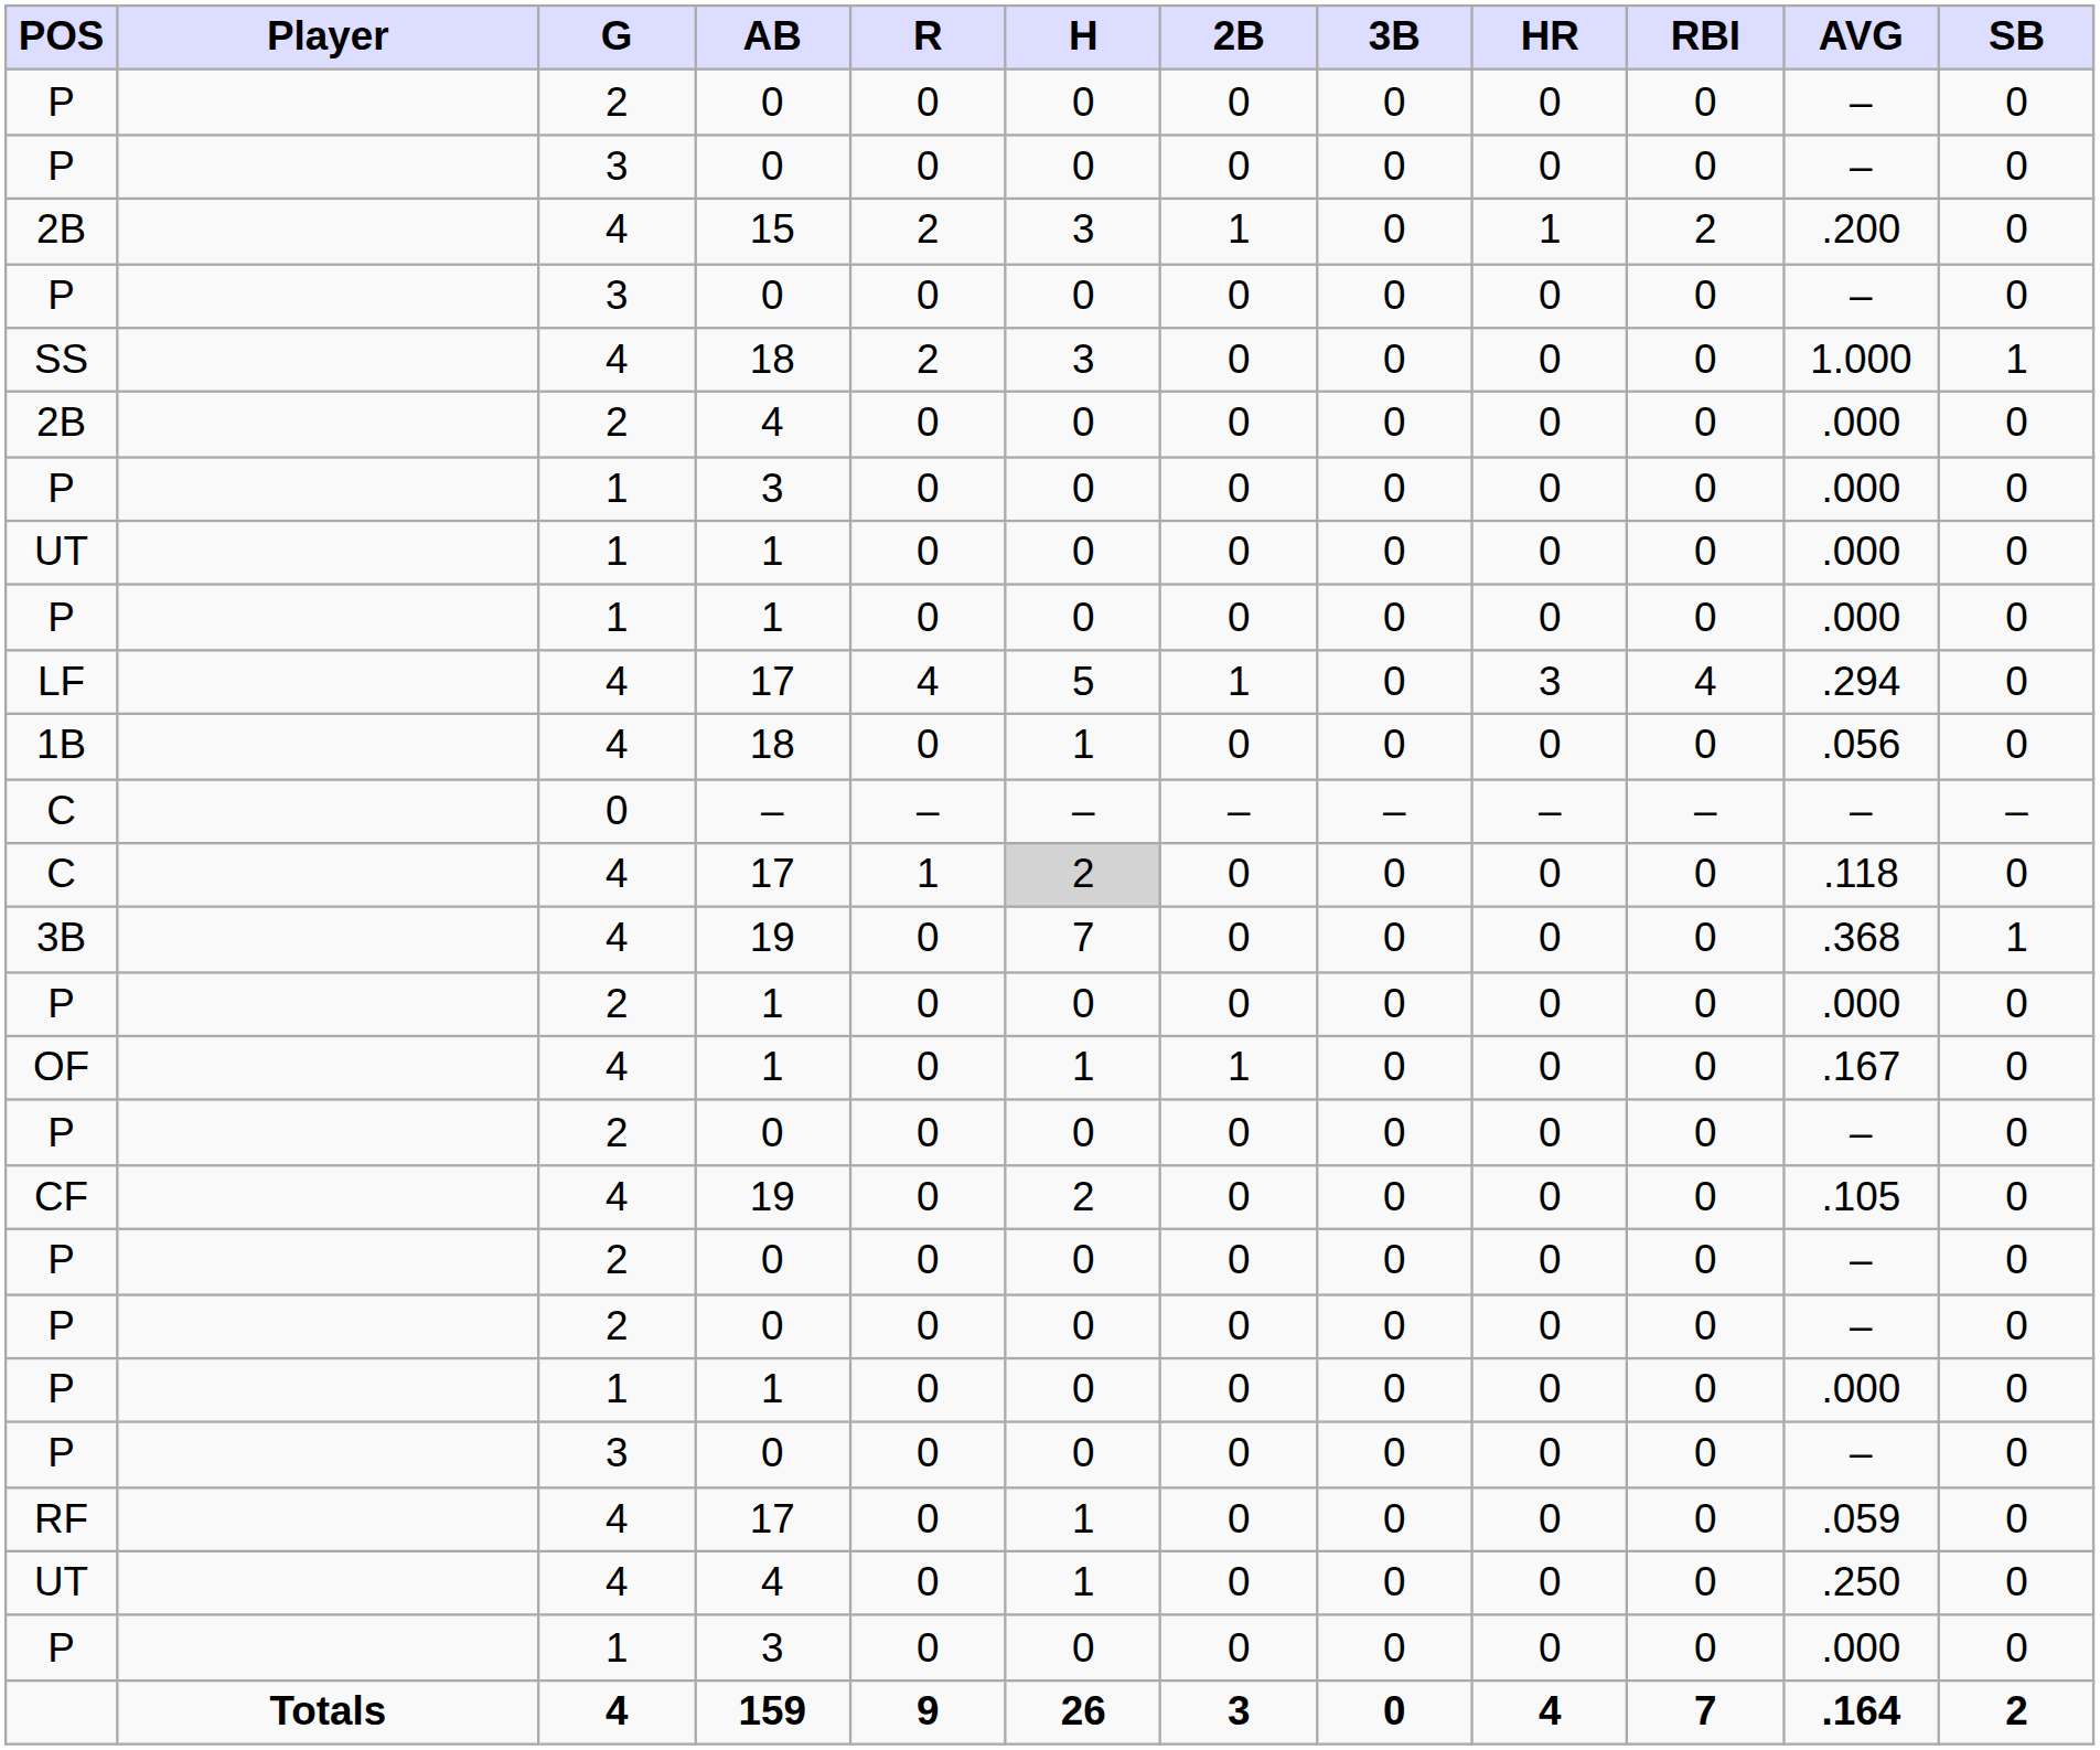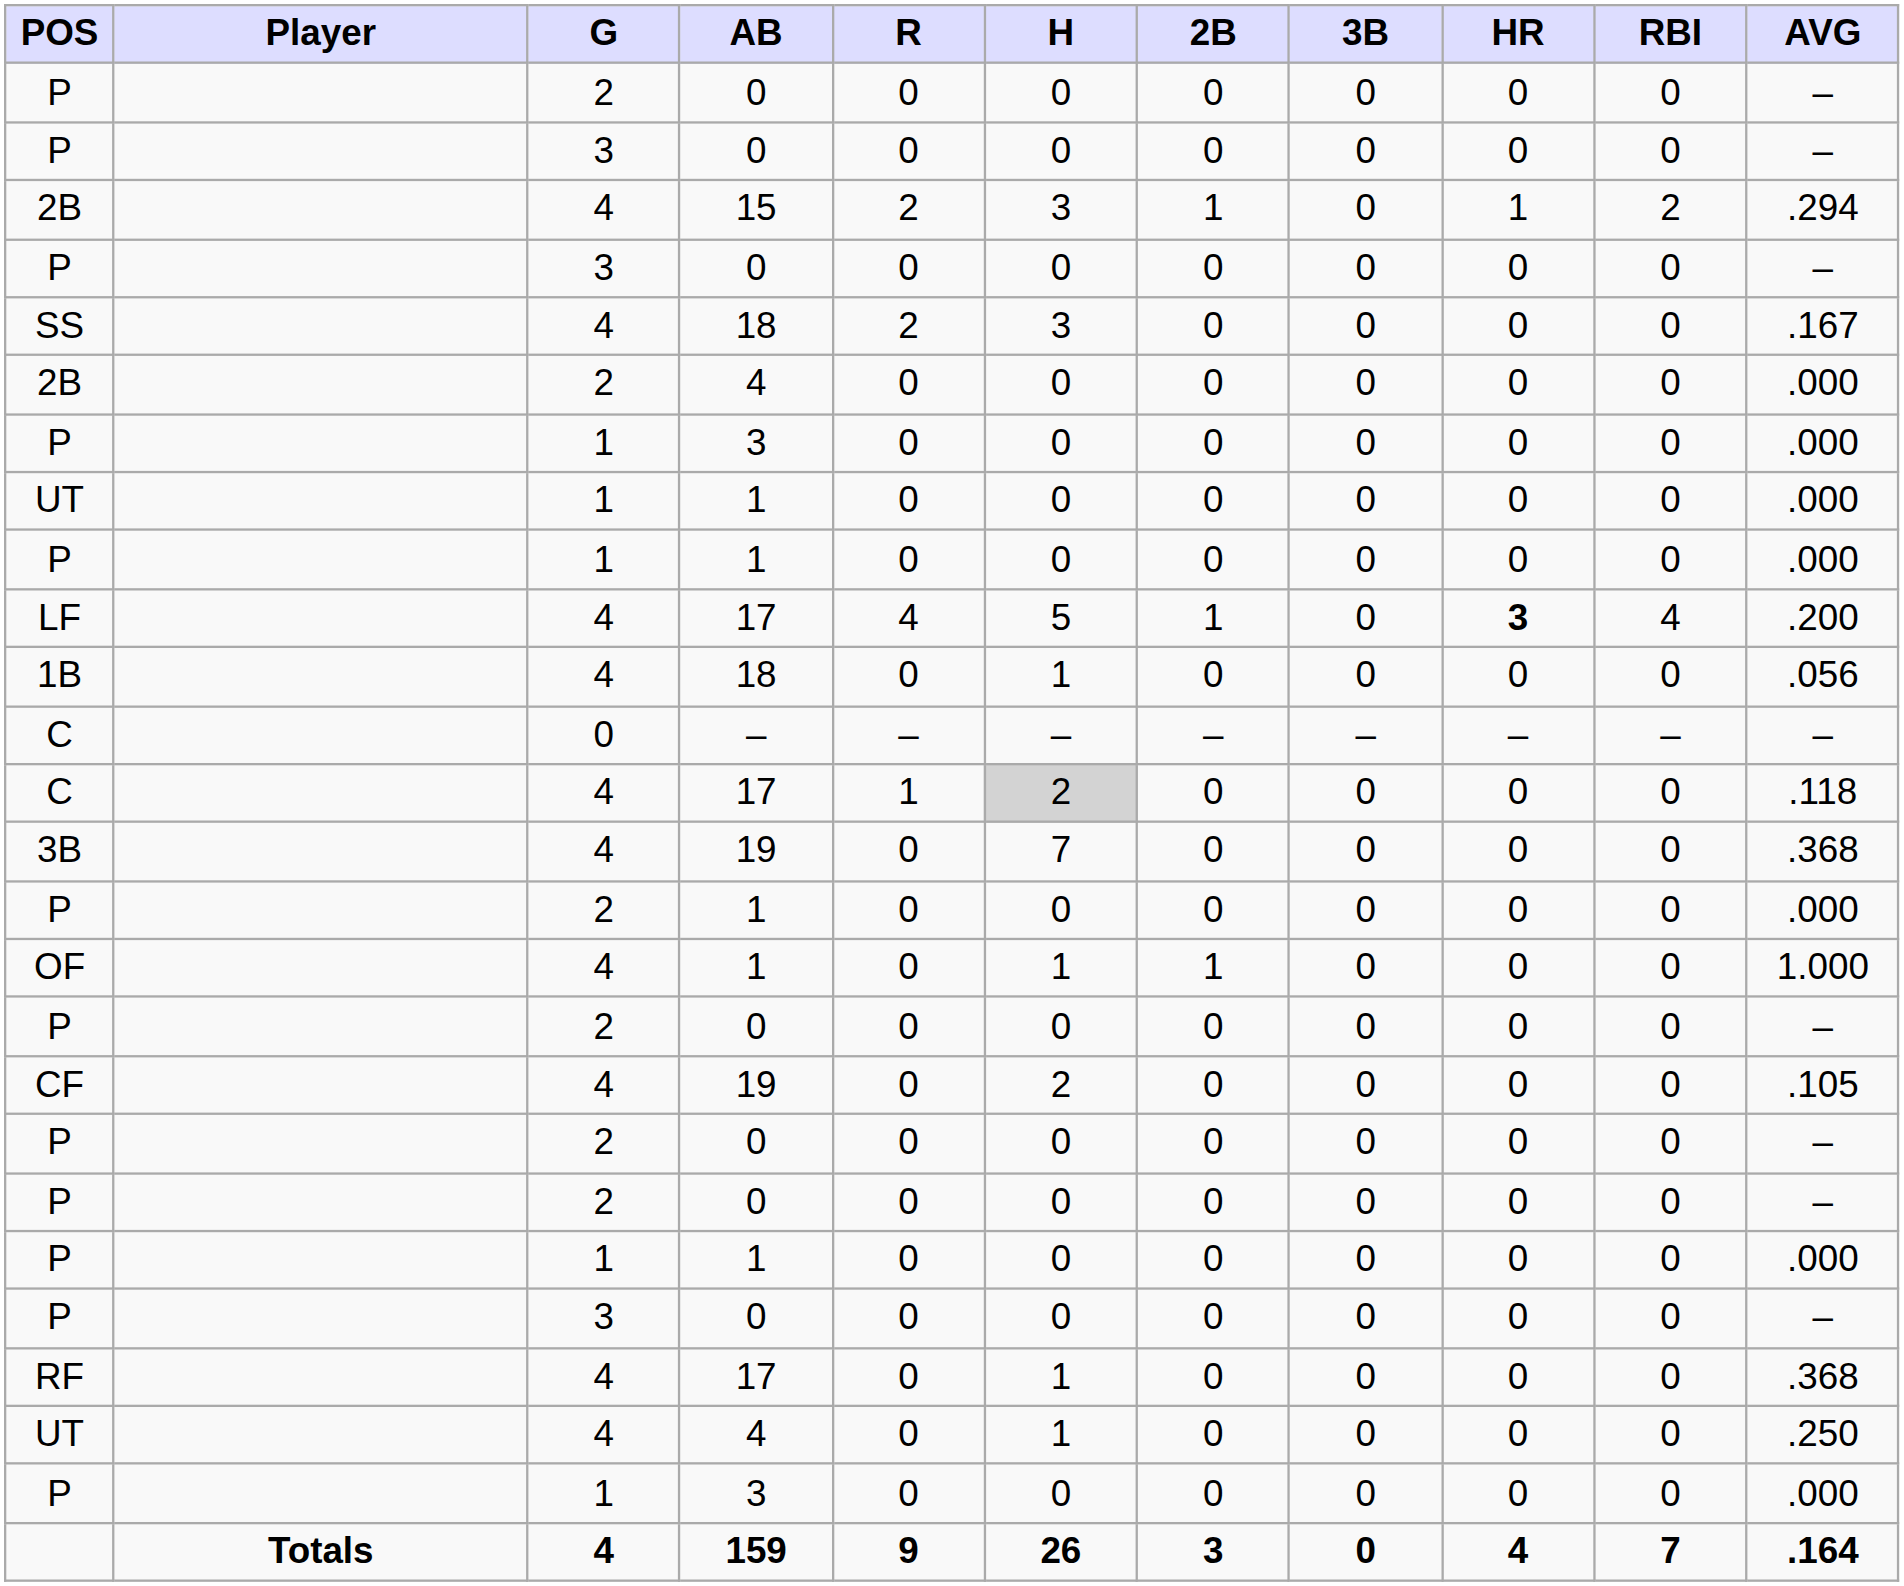- column: SB | 0 | 0 | 0 | 0 | 1 | 0 | 0 | 0 | 0 | 0 | 0 | – | 0 | 1 | 0 | 0 | 0 | 0 | 0 | 0 | 0 | 0 | 0 | 0 | 0 | 2
2B / 15 | AVG: .200 -> .294
SS | AVG: 1.000 -> .167
LF | HR: normal -> bold
LF | AVG: .294 -> .200
OF | AVG: .167 -> 1.000
RF | AVG: .059 -> .368
